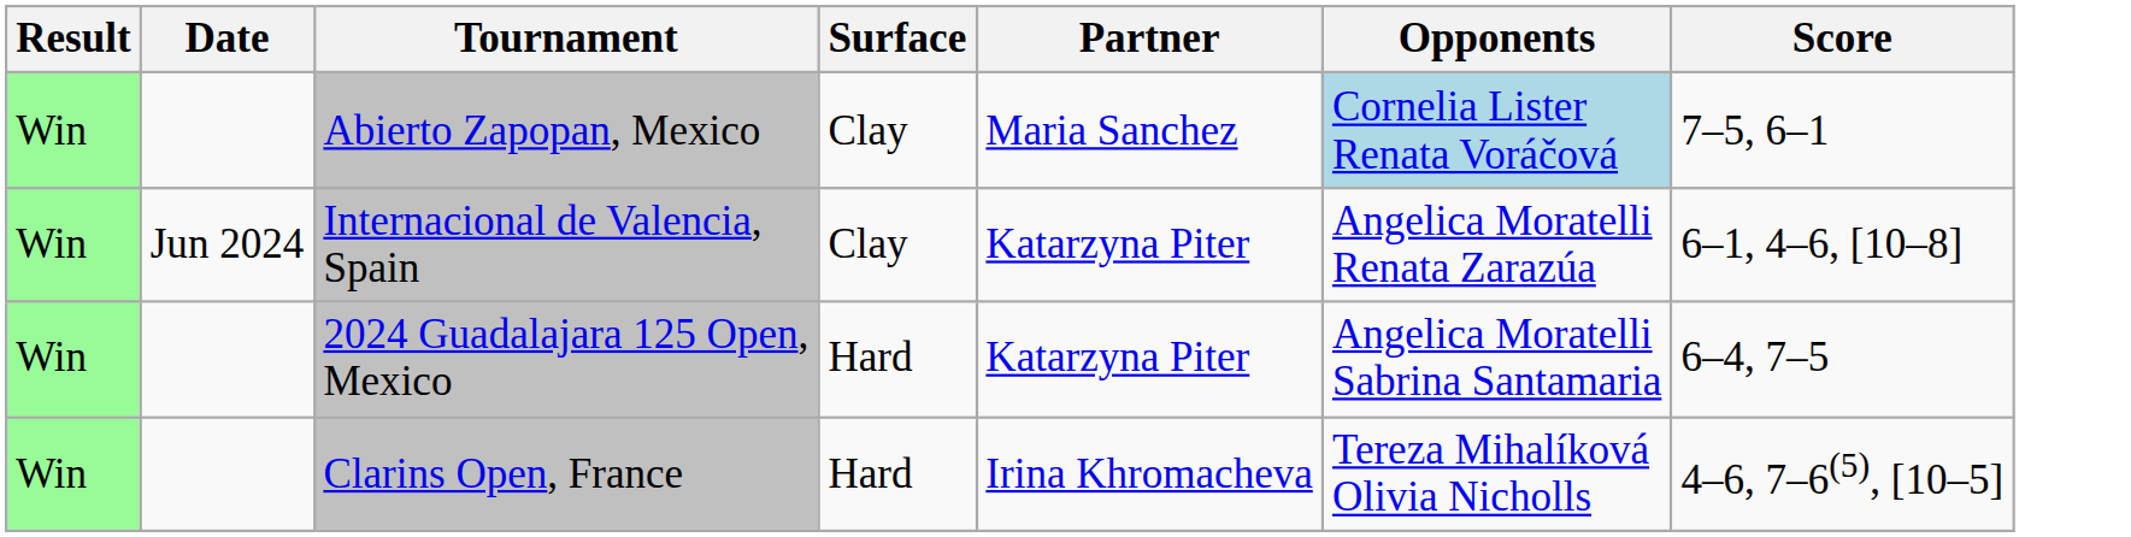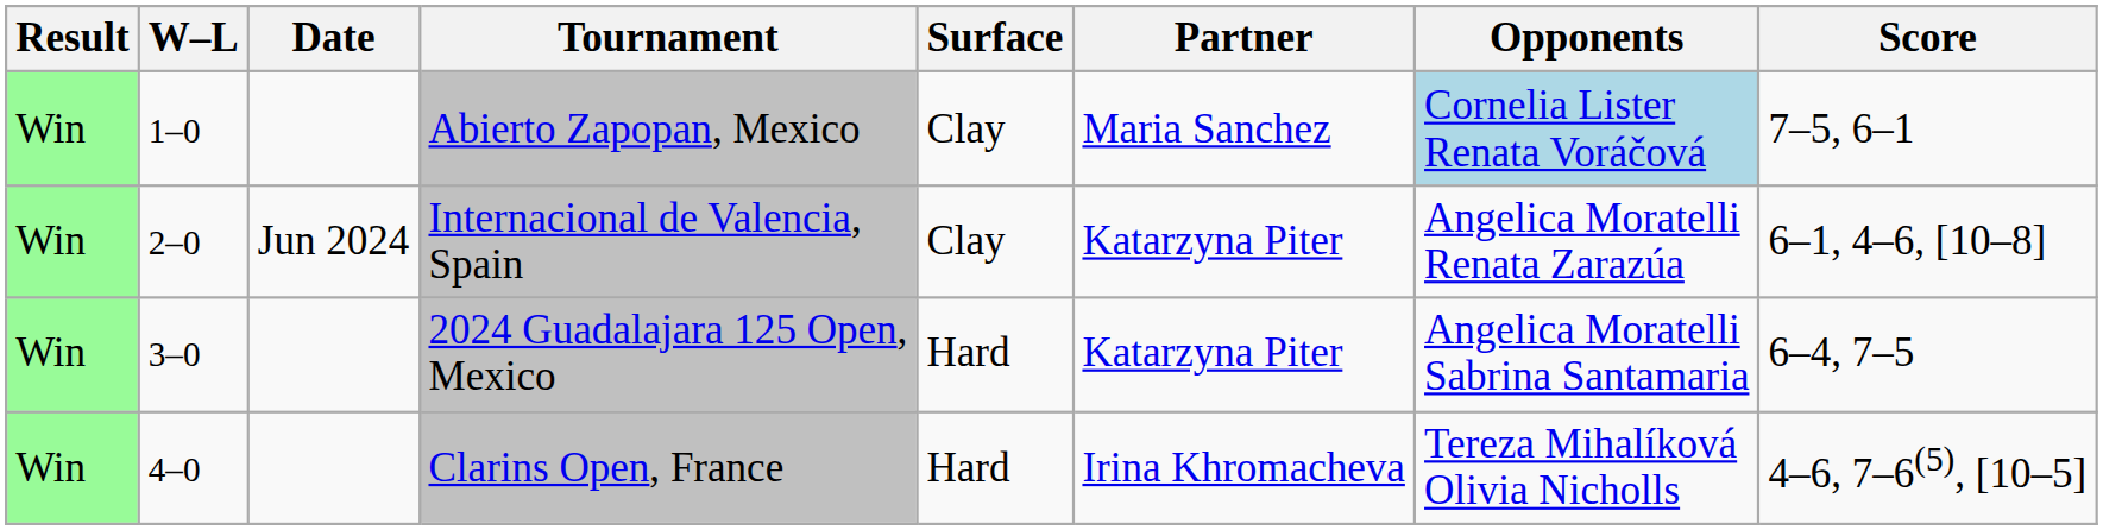+ column: W–L | 1–0 | 2–0 | 3–0 | 4–0
